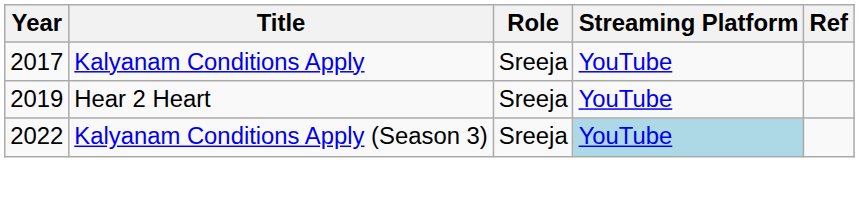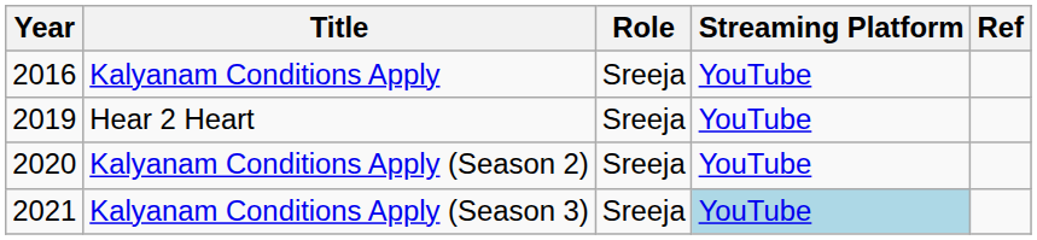Kalyanam Conditions Apply | Year: 2017 -> 2016
+ row: 2020 | Kalyanam Conditions Apply (Season 2) | Sreeja | YouTube
Kalyanam Conditions Apply (Season 3) | Year: 2022 -> 2021
